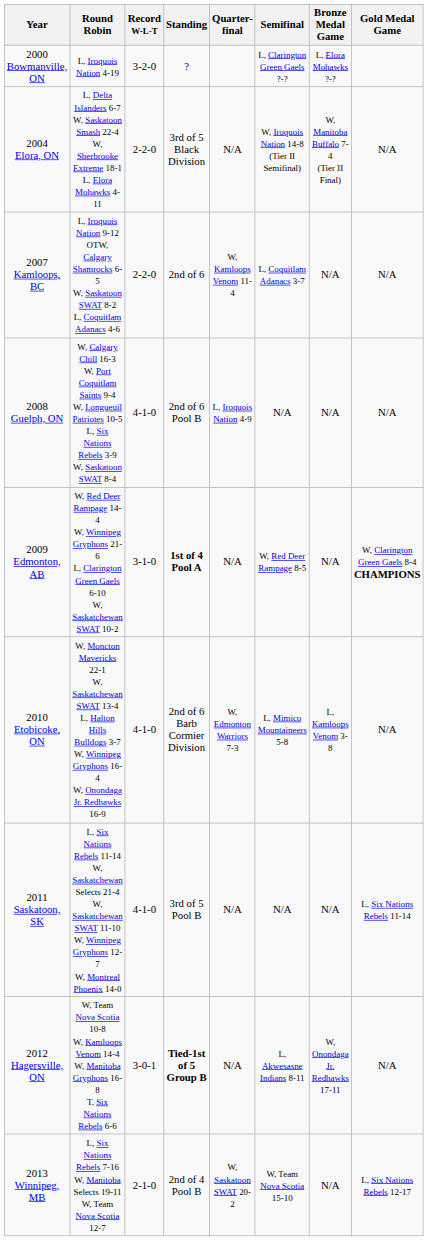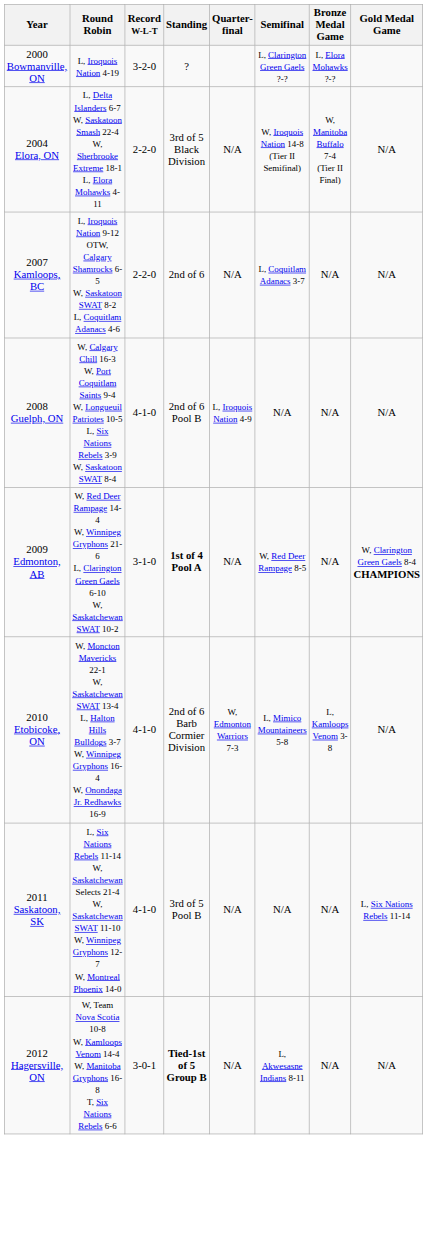2007 Kamloops, BC | Quarter-final: W, Kamloops Venom 11-4 -> N/A
2012 Hagersville, ON | Bronze Medal Game: W, Onondaga Jr. Redhawks 17-11 -> N/A
- row: 2013 Winnipeg, MB | L, Six Nations Rebels 7-16 W, Manitoba Selects 19-11 W, Team Nova Scotia 12-7 | 2-1-0 | 2nd of 4 Pool B | W, Saskatoon SWAT 20-2 | W, Team Nova Scotia 15-10 | N/A | L, Six Nations Rebels 12-17
